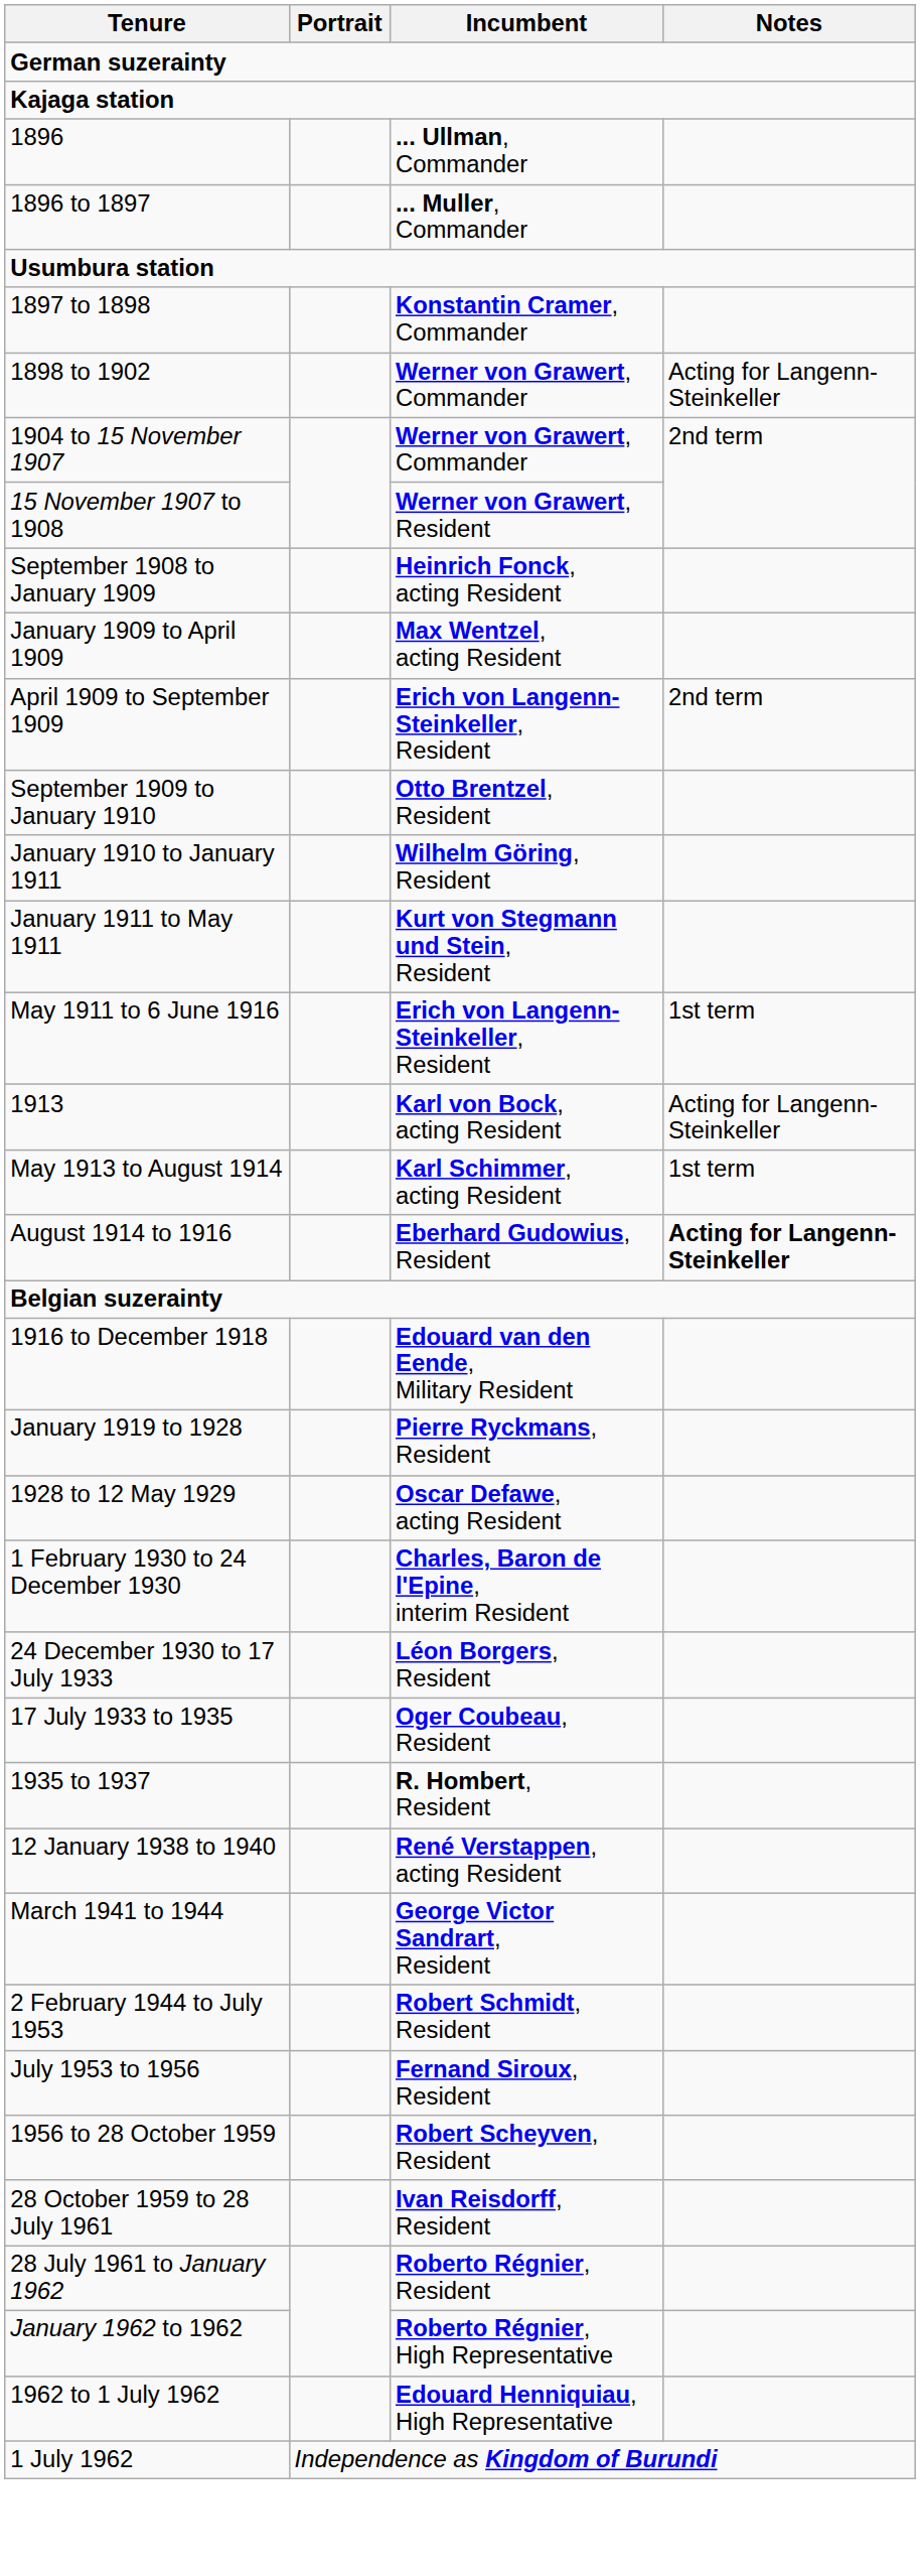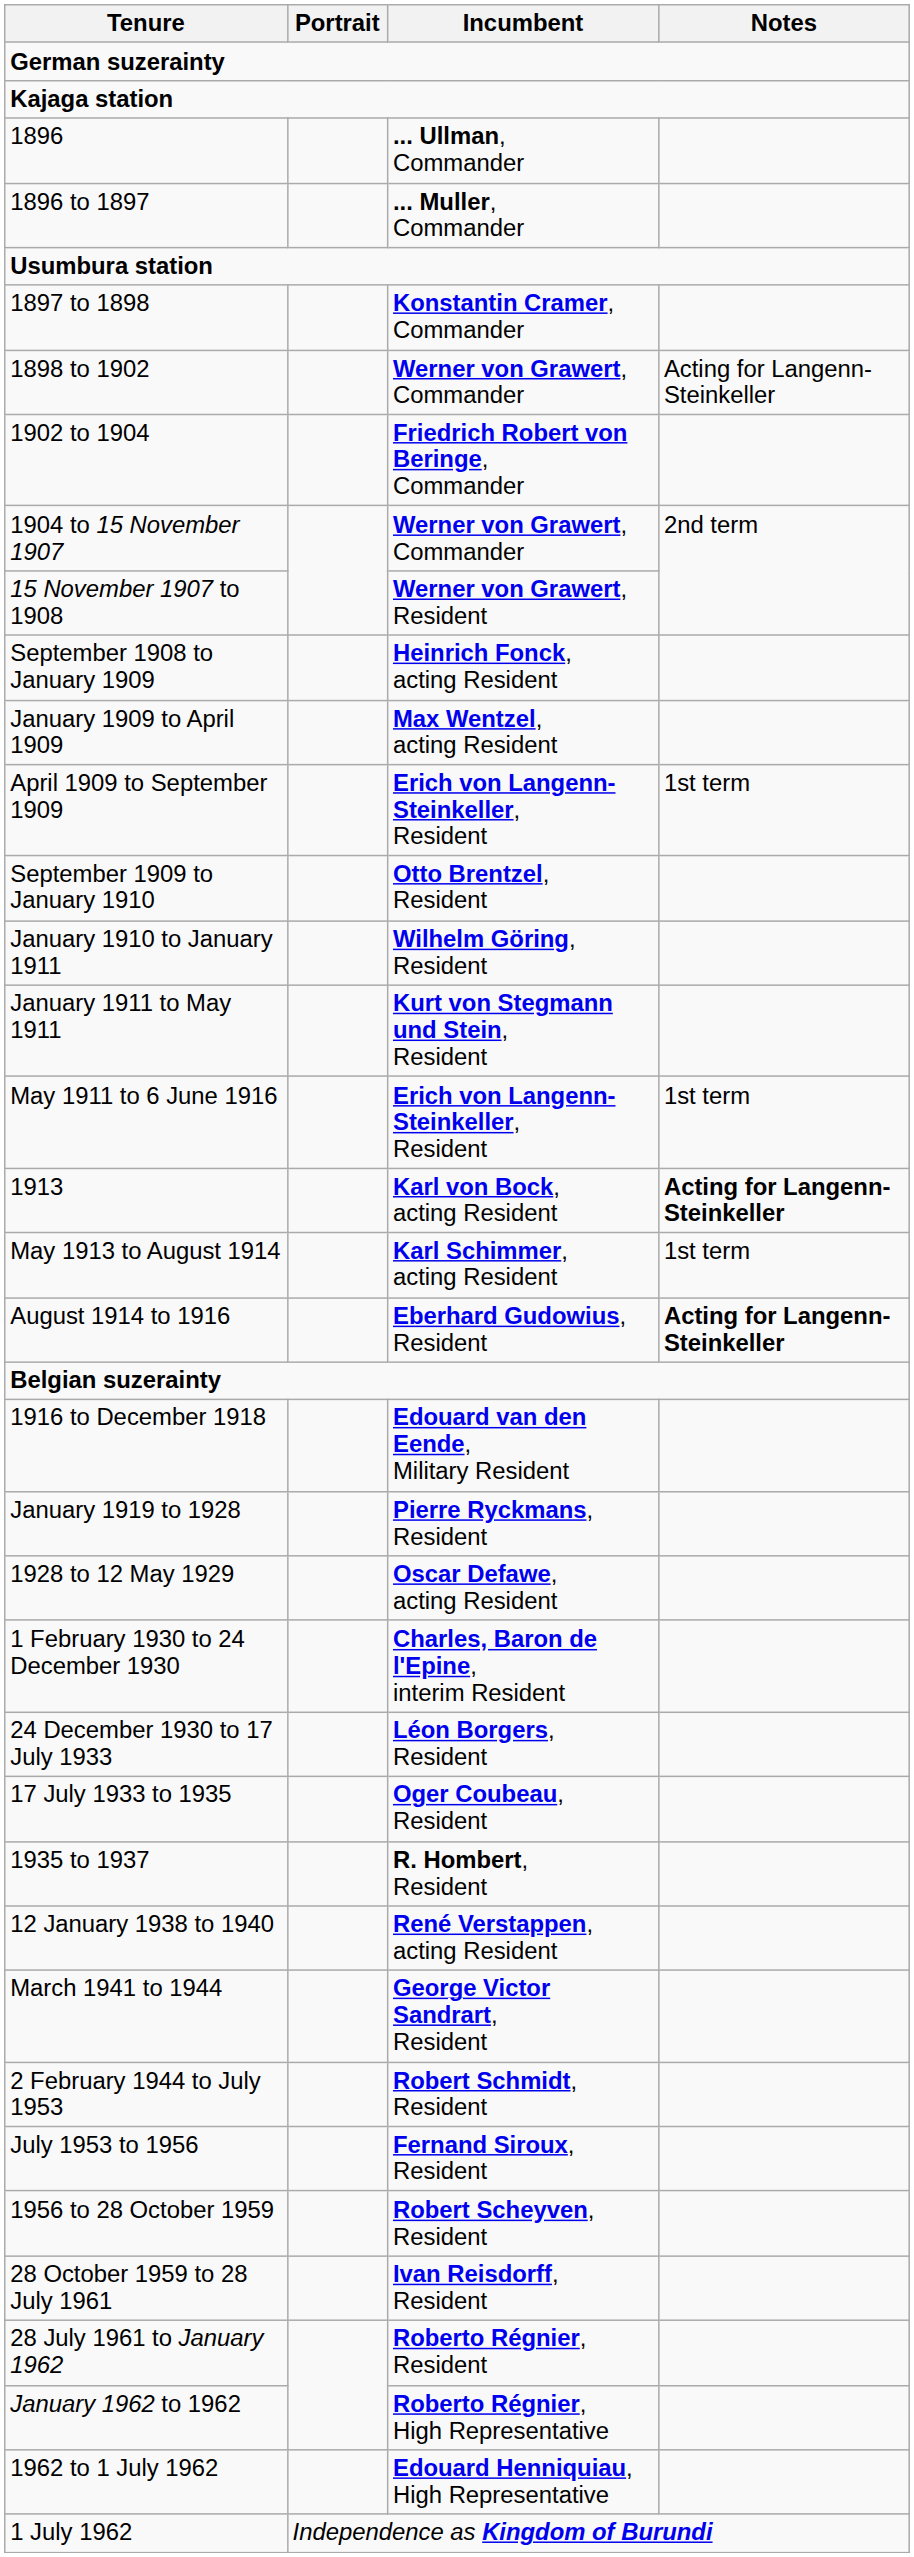+ row: 1902 to 1904 | Friedrich Robert von Beringe, Commander
April 1909 to September 1909 | Notes: 2nd term -> 1st term
1913 | Notes: normal -> bold
